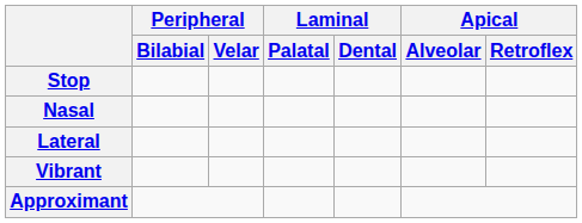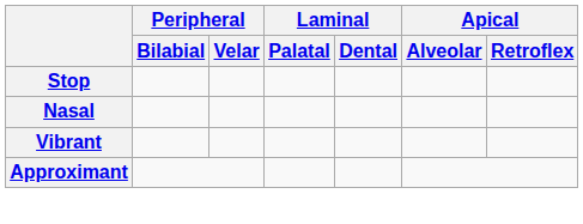- row: Lateral
